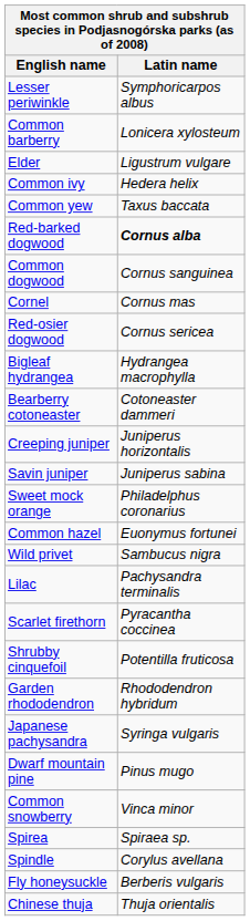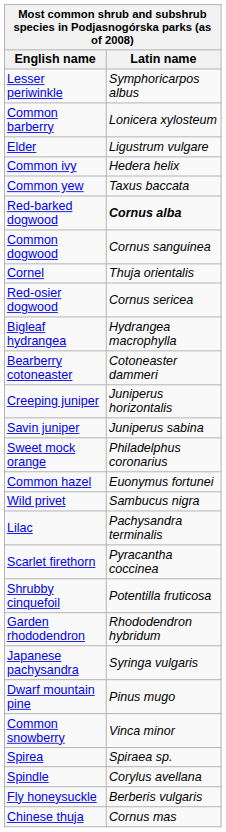Cornel | Latin name: Cornus mas -> Thuja orientalis
Chinese thuja | Latin name: Thuja orientalis -> Cornus mas
